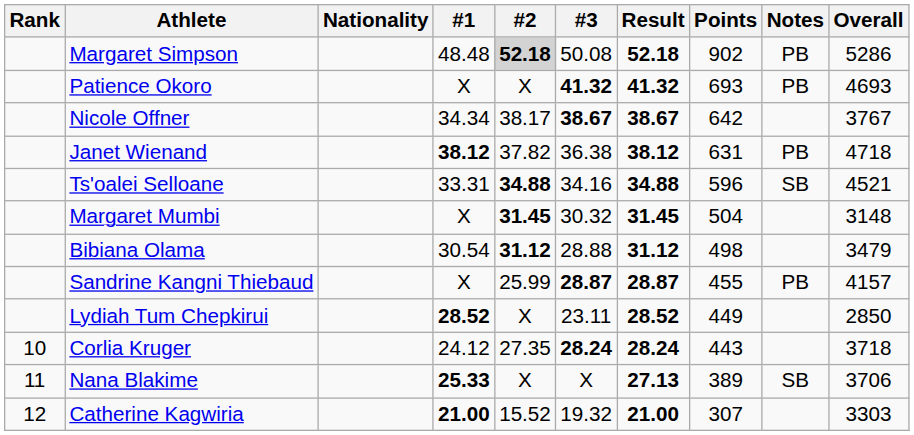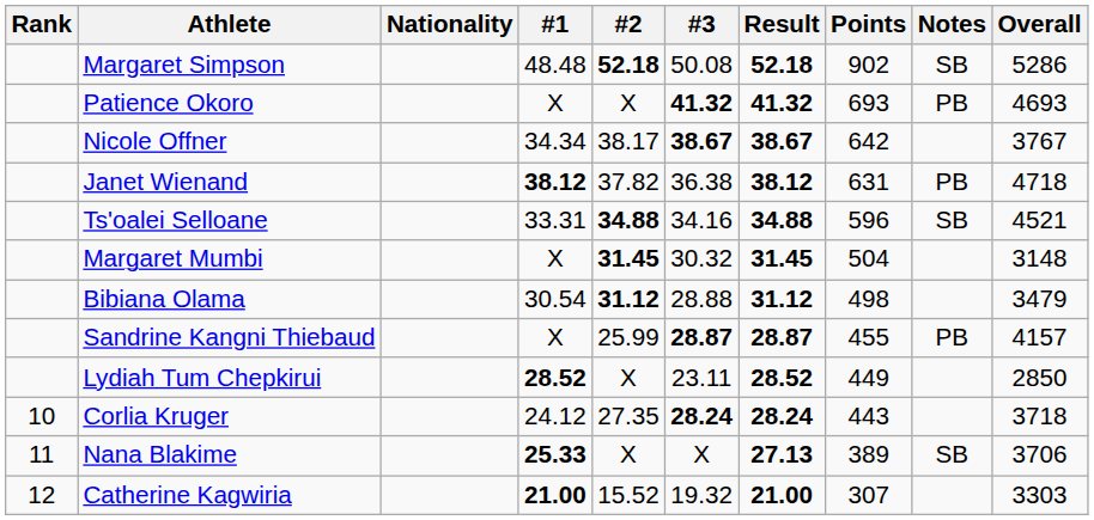Margaret Simpson | #2: lightgrey background -> no background
Margaret Simpson | Notes: PB -> SB
